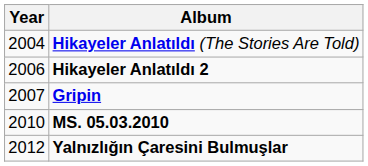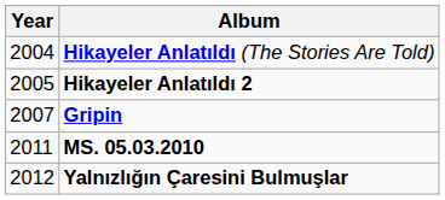Hikayeler Anlatıldı 2 | Year: 2006 -> 2005
MS. 05.03.2010 | Year: 2010 -> 2011
